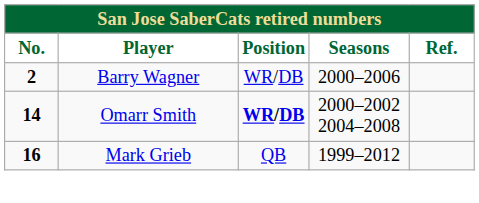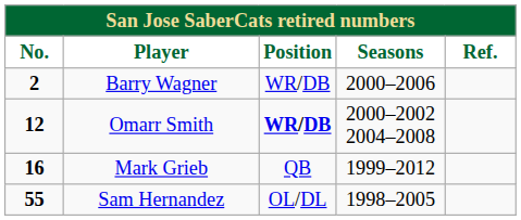Omarr Smith | No.: 14 -> 12
+ row: 55 | Sam Hernandez | OL/DL | 1998–2005
